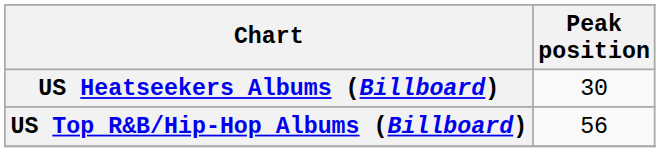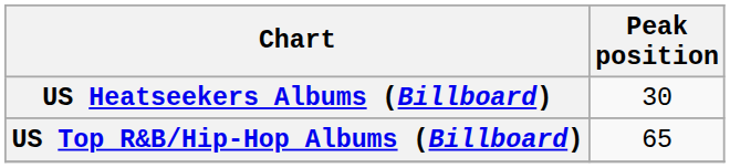US Top R&B/Hip-Hop Albums (Billboard) | Peak position: 56 -> 65
